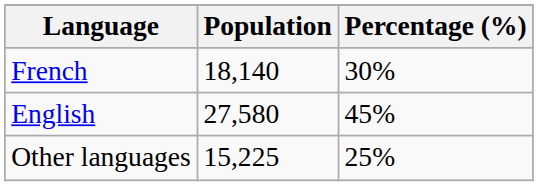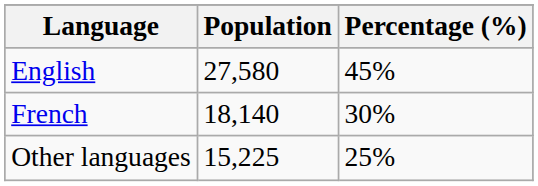rows swapped: French <-> English
